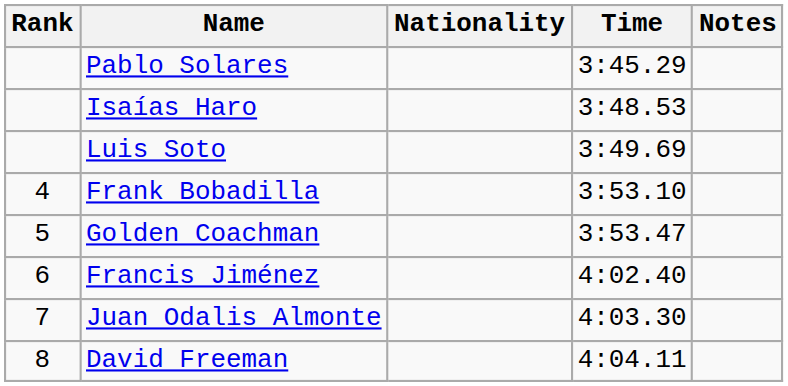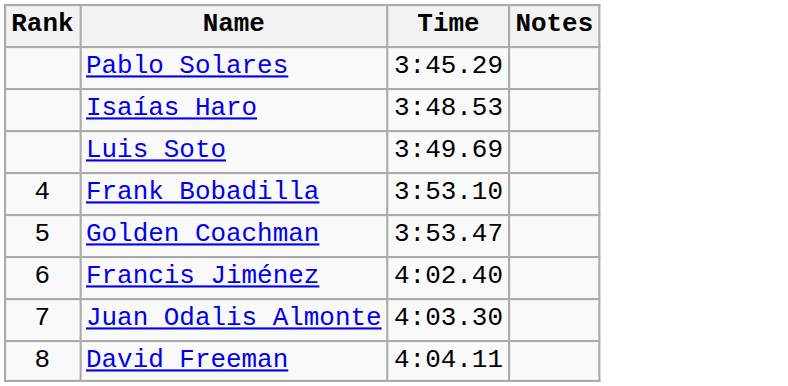- column: Nationality
